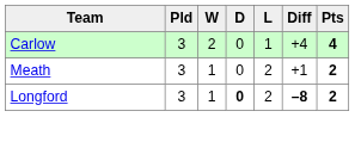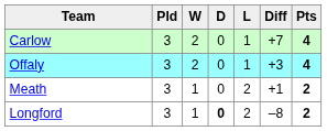Carlow | Diff: +4 -> +7
+ row: Offaly | 3 | 2 | 0 | 1 | +3 | 4
Longford | Diff: bold -> normal
